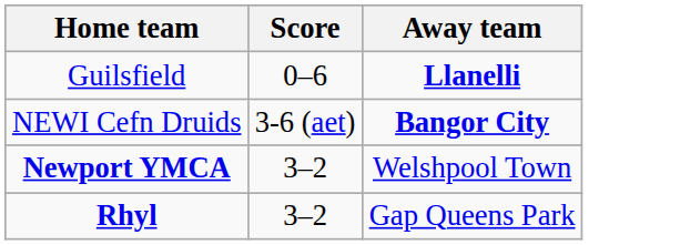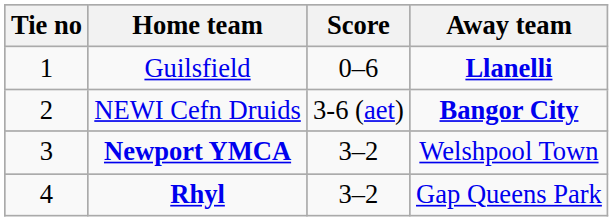+ column: Tie no | 1 | 2 | 3 | 4
